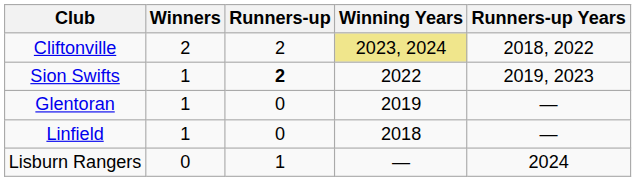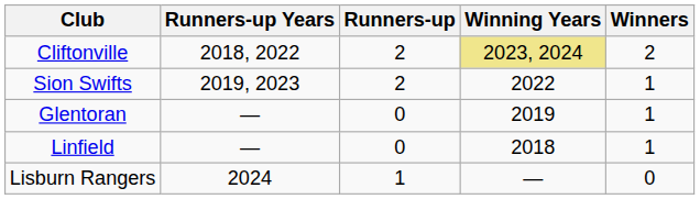columns swapped: Winners <-> Runners-up Years
Sion Swifts | Runners-up: bold -> normal
